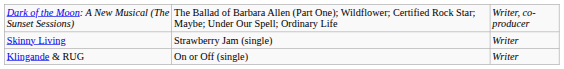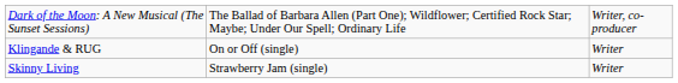rows swapped: Skinny Living <-> Klingande & RUG
